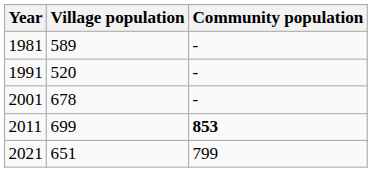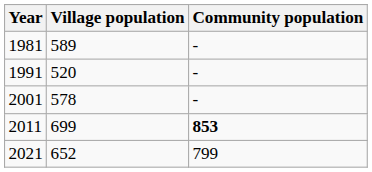2001 | Village population: 678 -> 578
2021 | Village population: 651 -> 652
